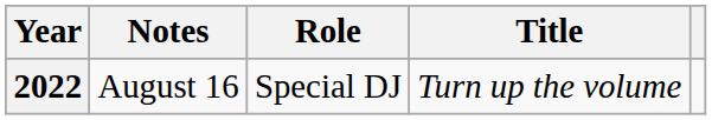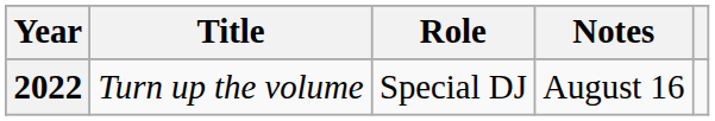columns swapped: Title <-> Notes
